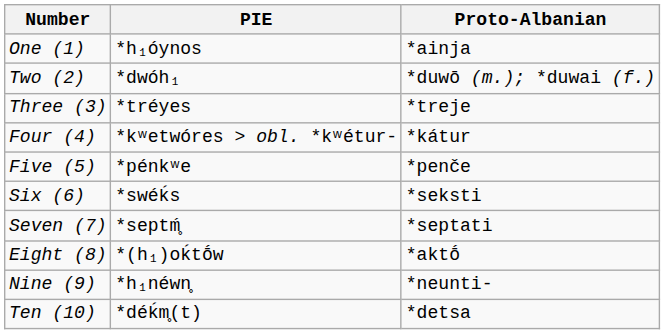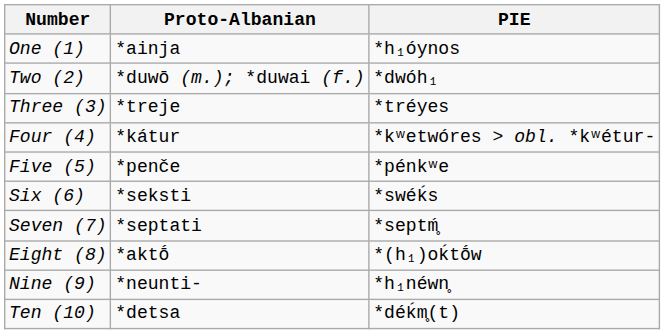columns swapped: PIE <-> Proto-Albanian
